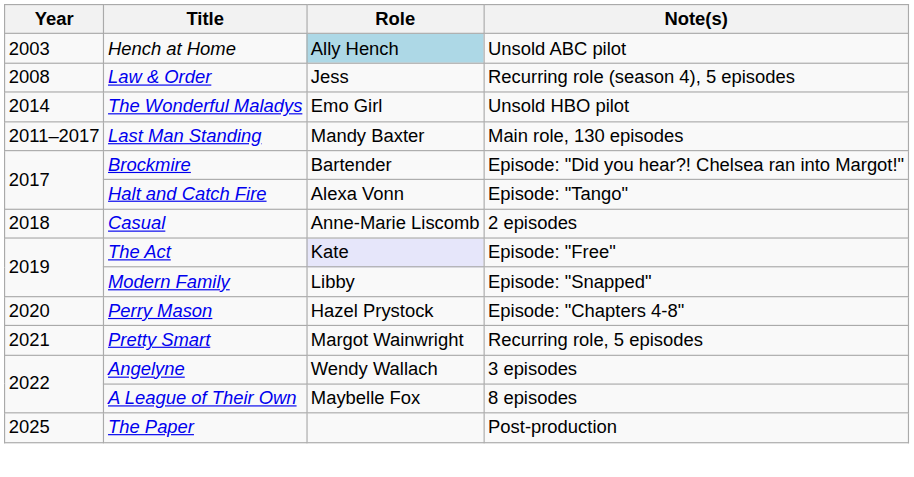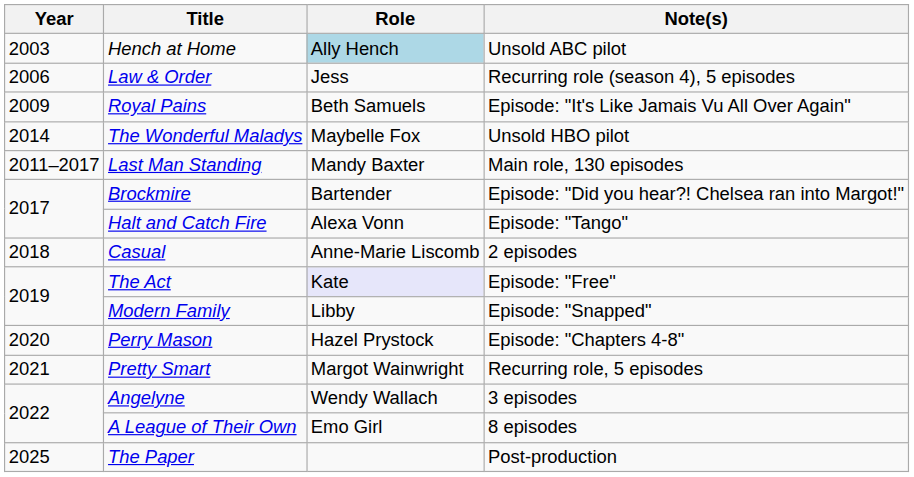Law & Order | Year: 2008 -> 2006
+ row: 2009 | Royal Pains | Beth Samuels | Episode: "It's Like Jamais Vu All Over Again"
The Wonderful Maladys | Role: Emo Girl -> Maybelle Fox
A League of Their Own | Role: Maybelle Fox -> Emo Girl
